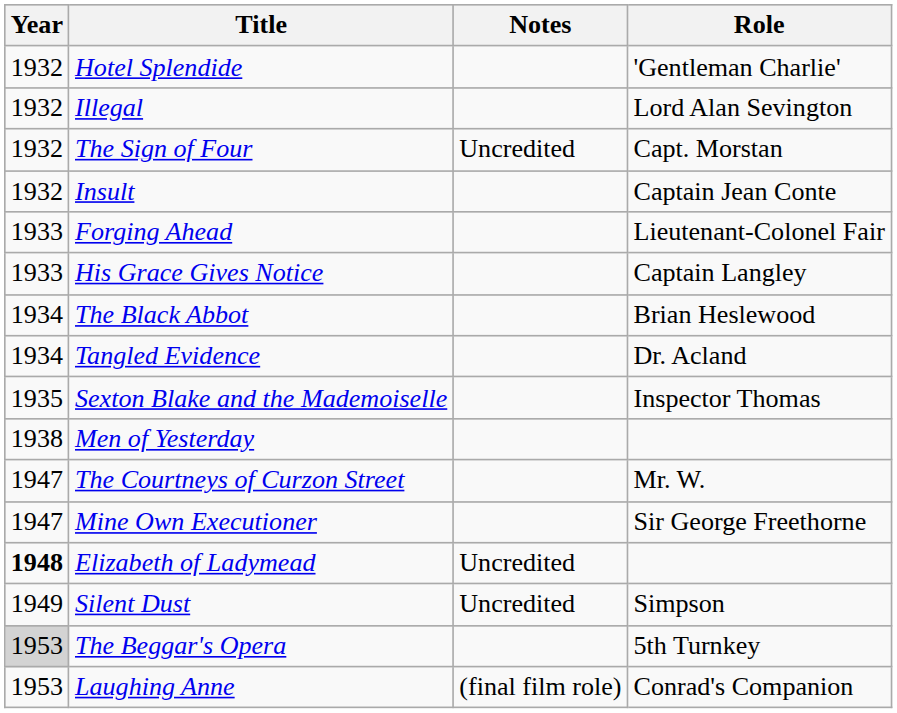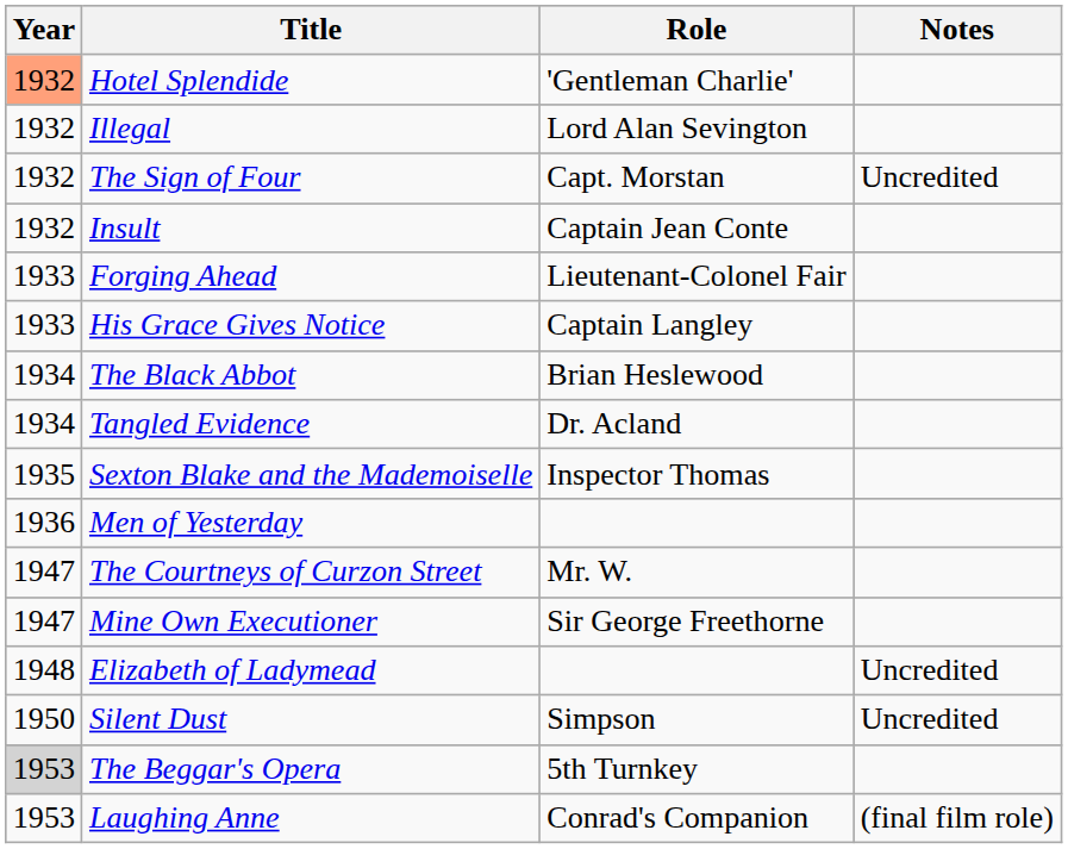columns swapped: Role <-> Notes
Hotel Splendide | Year: no background -> lightsalmon background
Men of Yesterday | Year: 1938 -> 1936
Elizabeth of Ladymead | Year: bold -> normal
Silent Dust | Year: 1949 -> 1950
